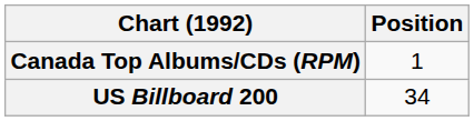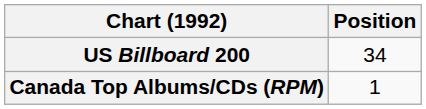rows swapped: Canada Top Albums/CDs (RPM) <-> US Billboard 200
